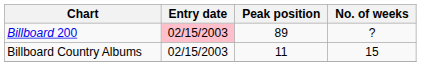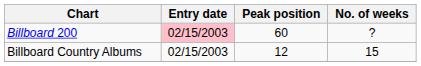Billboard 200 | Peak position: 89 -> 60
Billboard Country Albums | Peak position: 11 -> 12
